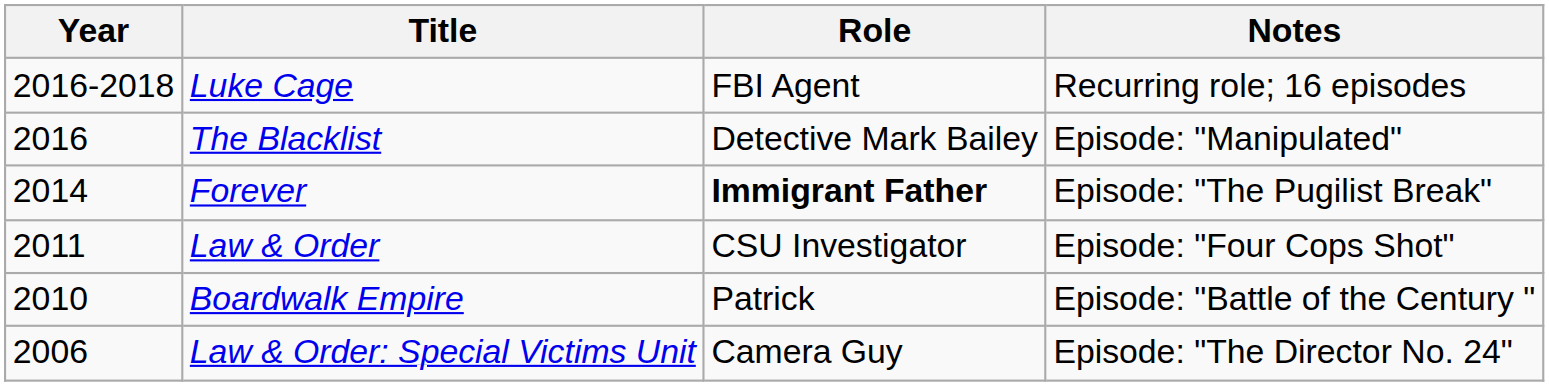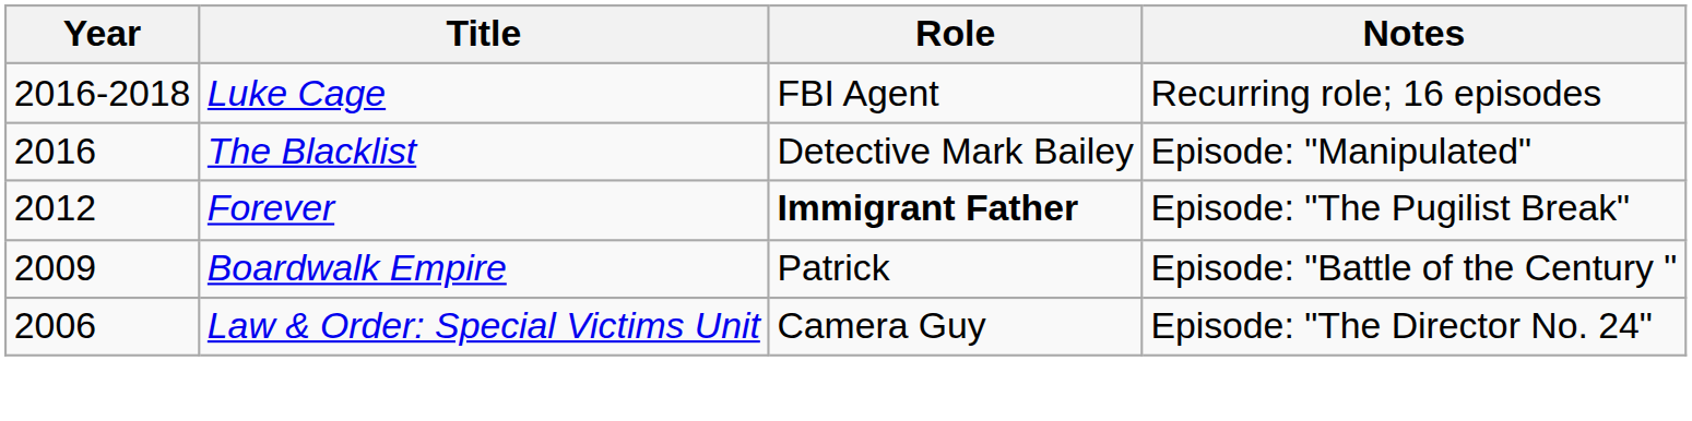Forever | Year: 2014 -> 2012
- row: 2011 | Law & Order | CSU Investigator | Episode: "Four Cops Shot"
Boardwalk Empire | Year: 2010 -> 2009
